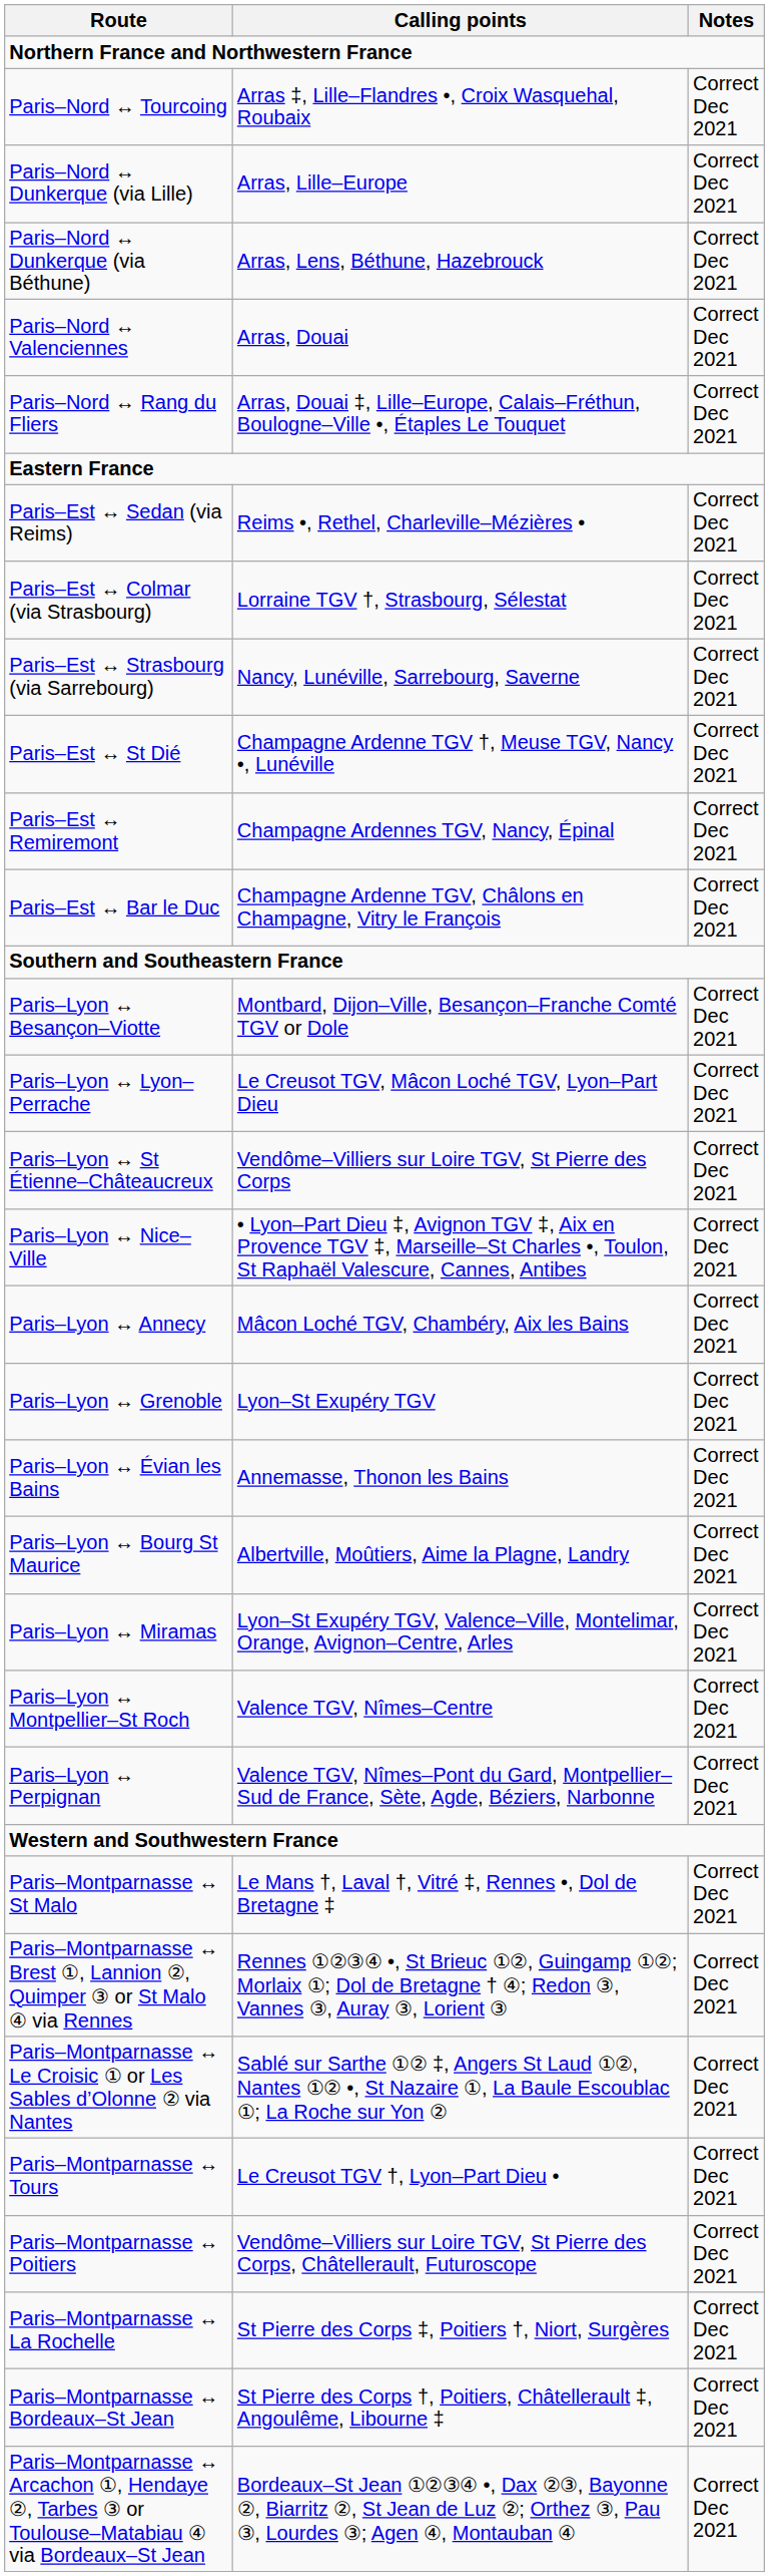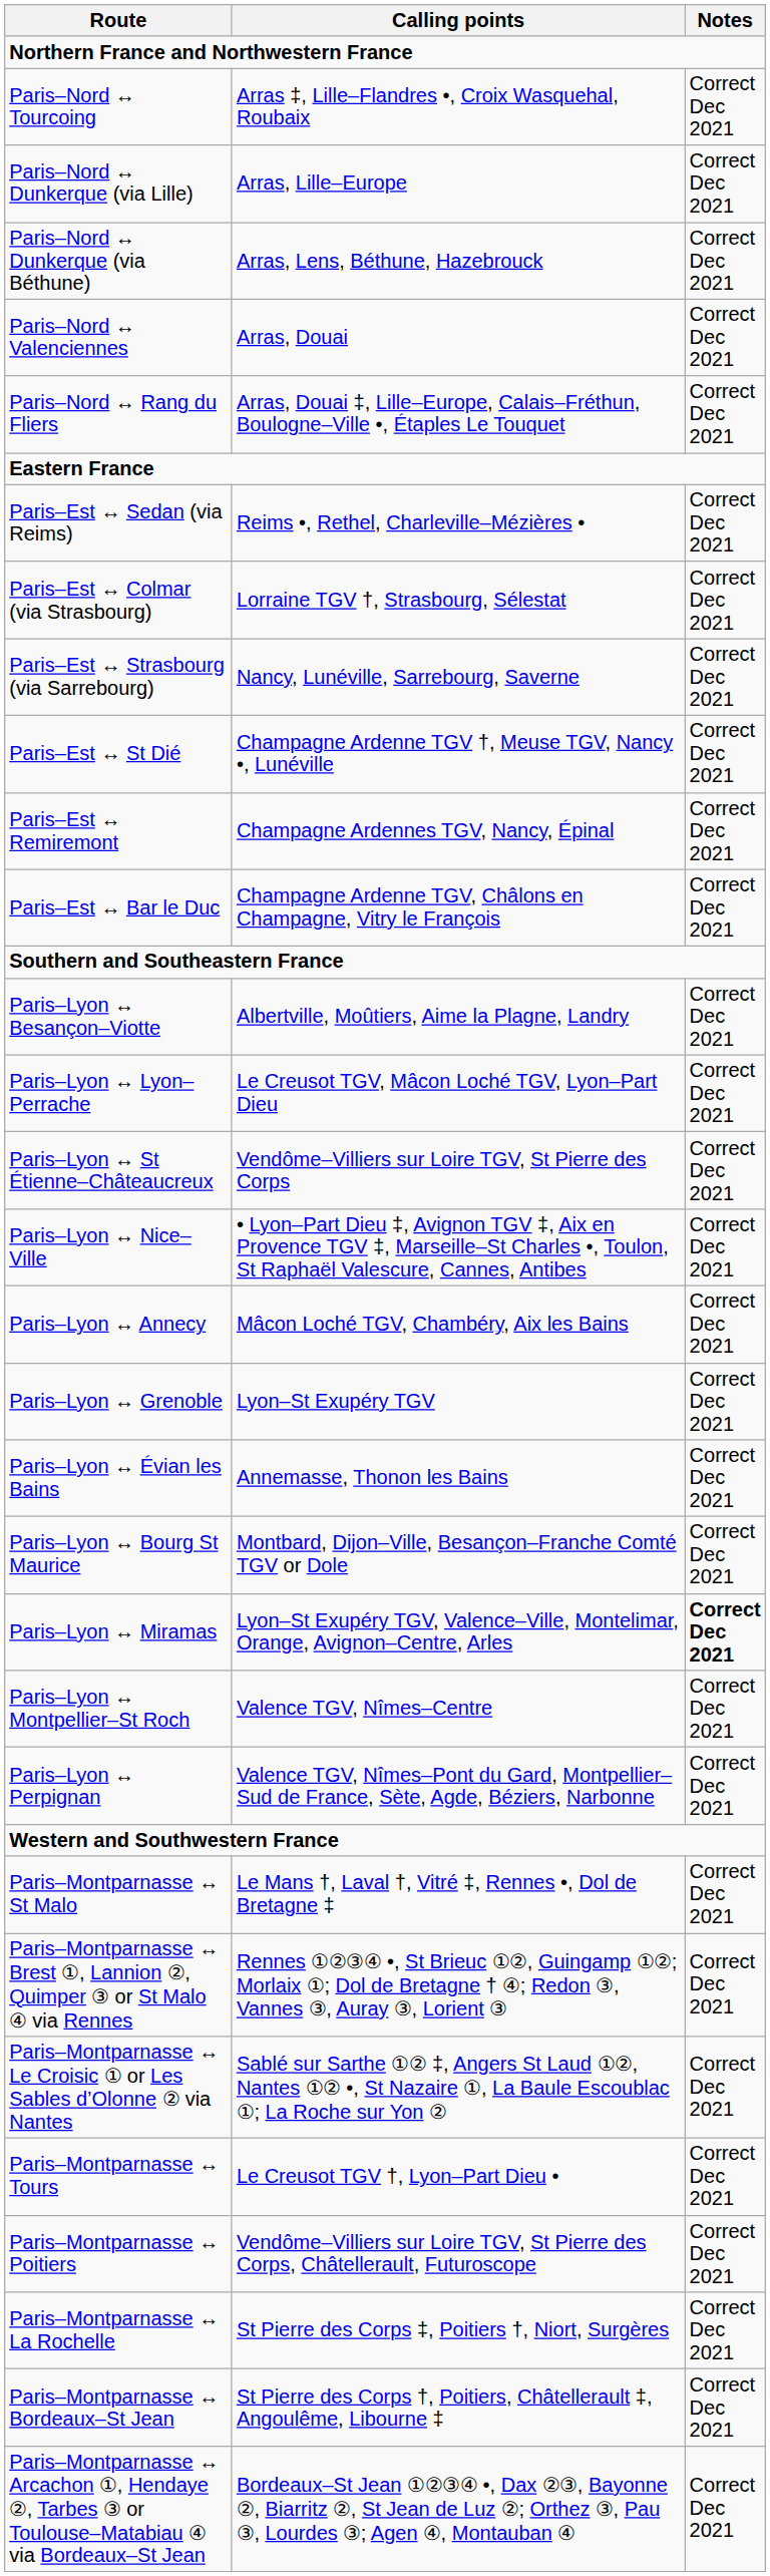Paris–Lyon ↔ Besançon–Viotte | Calling points: Montbard, Dijon–Ville, Besançon–Franche Comté TGV or Dole -> Albertville, Moûtiers, Aime la Plagne, Landry
Paris–Lyon ↔ Bourg St Maurice | Calling points: Albertville, Moûtiers, Aime la Plagne, Landry -> Montbard, Dijon–Ville, Besançon–Franche Comté TGV or Dole
Paris–Lyon ↔ Miramas | Notes: normal -> bold
